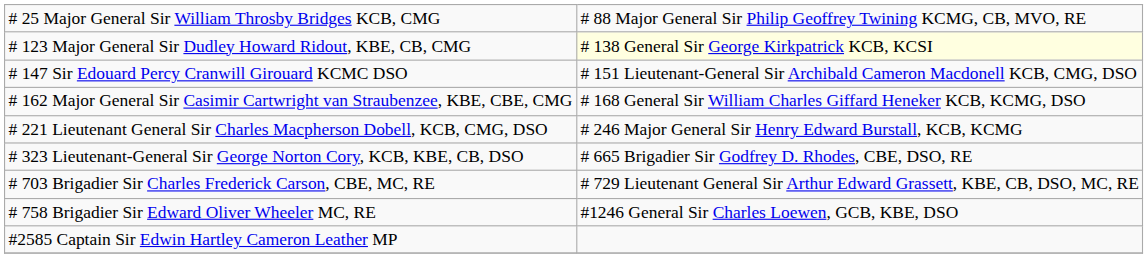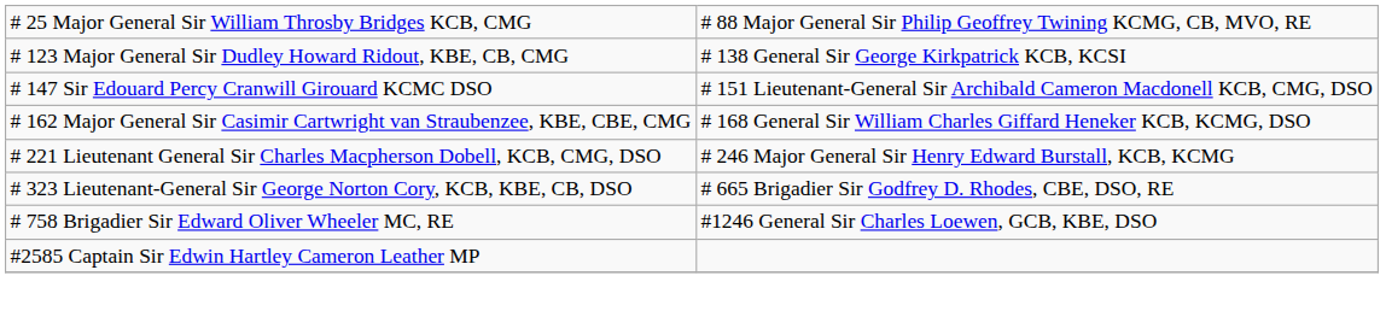# 123 Major General Sir Dudley Howard Ridout, KBE, CB, CMG | column 2: lightyellow background -> no background
- row: # 703 Brigadier Sir Charles Frederick Carson, CBE, MC, RE | # 729 Lieutenant General Sir Arthur Edward Grassett, KBE, CB, DSO, MC, RE
